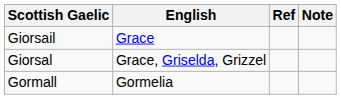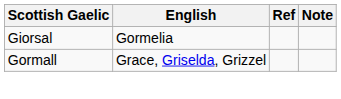- row: Giorsail | Grace
Giorsal | English: Grace, Griselda, Grizzel -> Gormelia
Gormall | English: Gormelia -> Grace, Griselda, Grizzel
